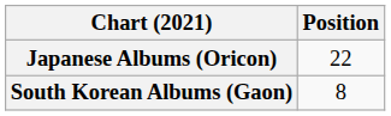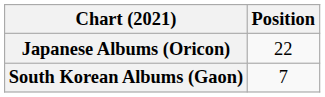South Korean Albums (Gaon) | Position: 8 -> 7
